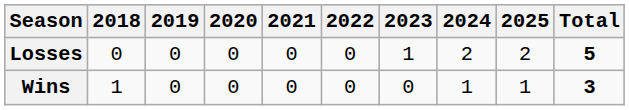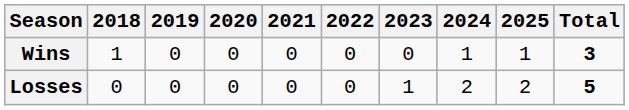rows swapped: Wins <-> Losses
